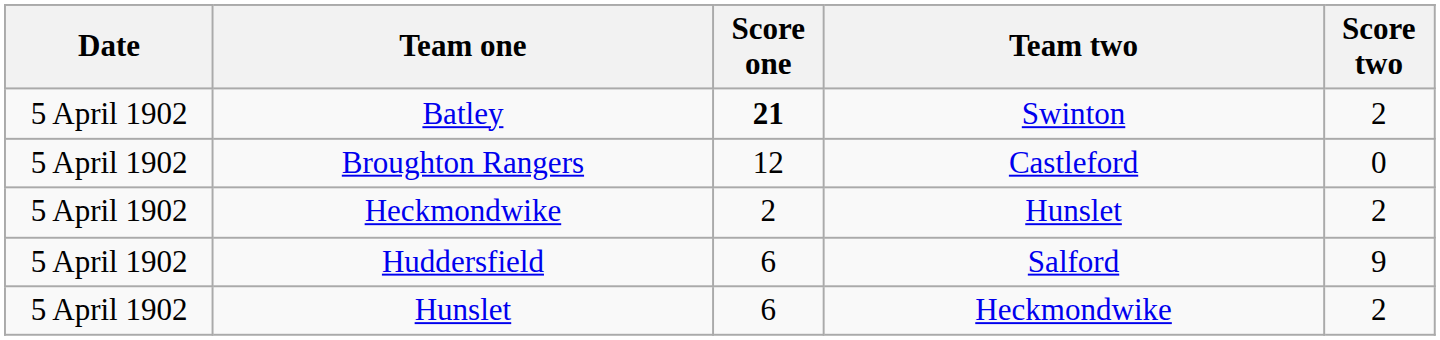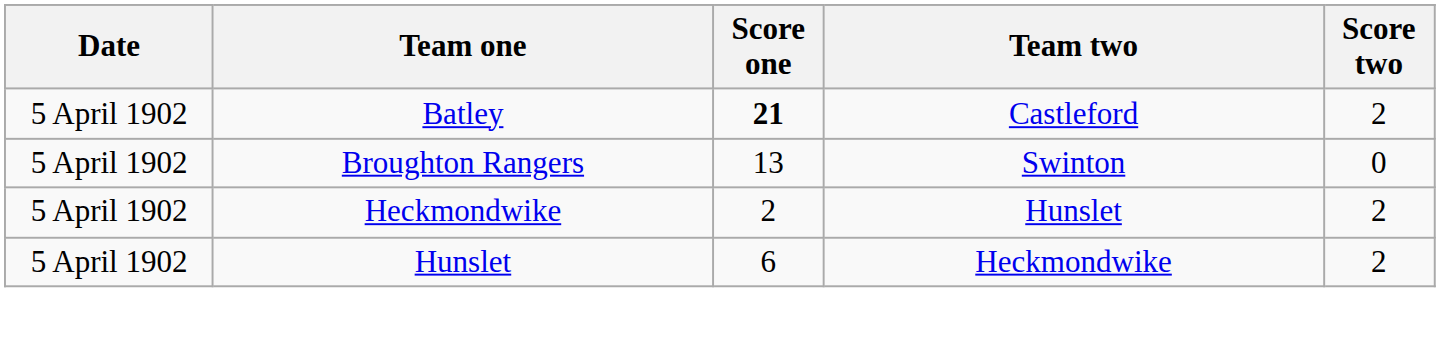Batley | Team two: Swinton -> Castleford
Broughton Rangers | Score one: 12 -> 13
Broughton Rangers | Team two: Castleford -> Swinton
- row: 5 April 1902 | Huddersfield | 6 | Salford | 9
